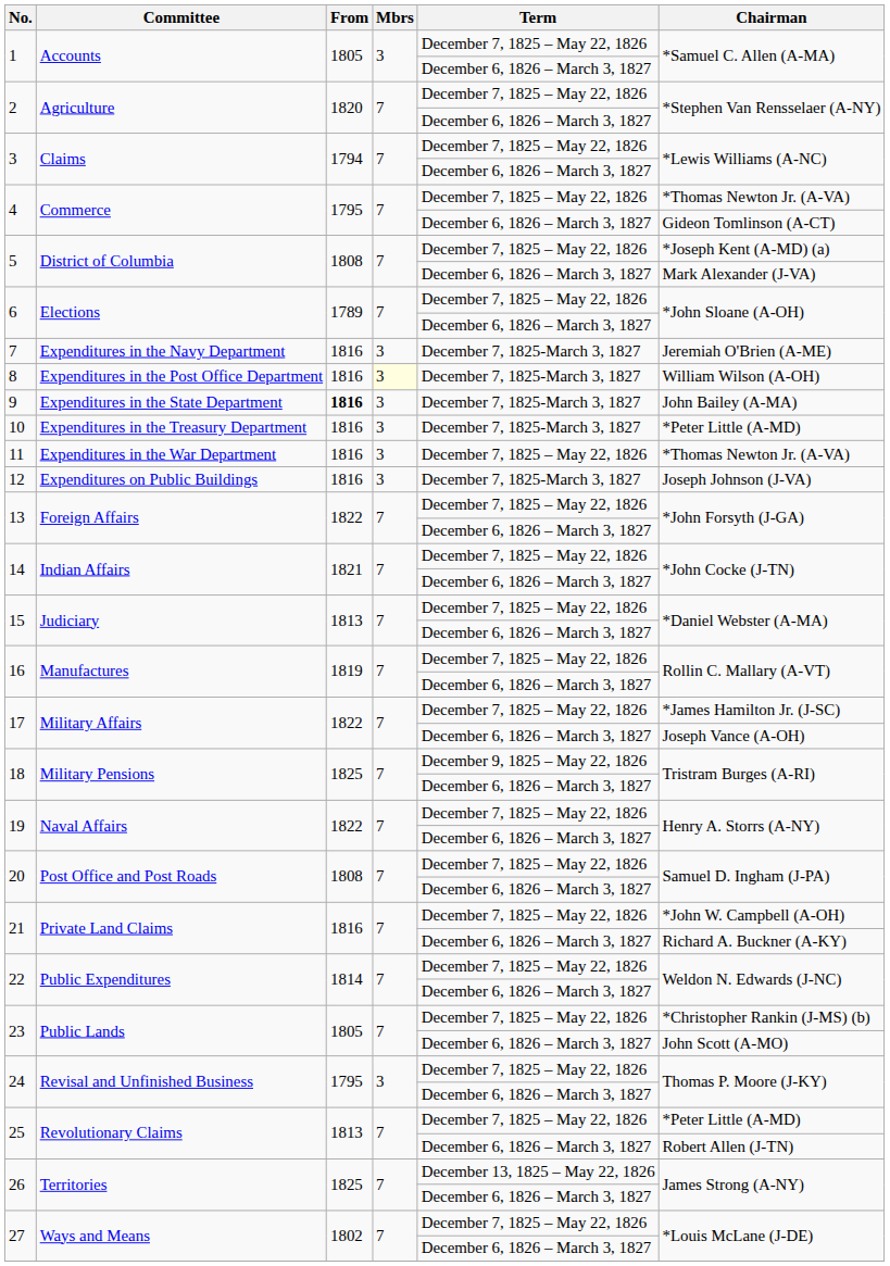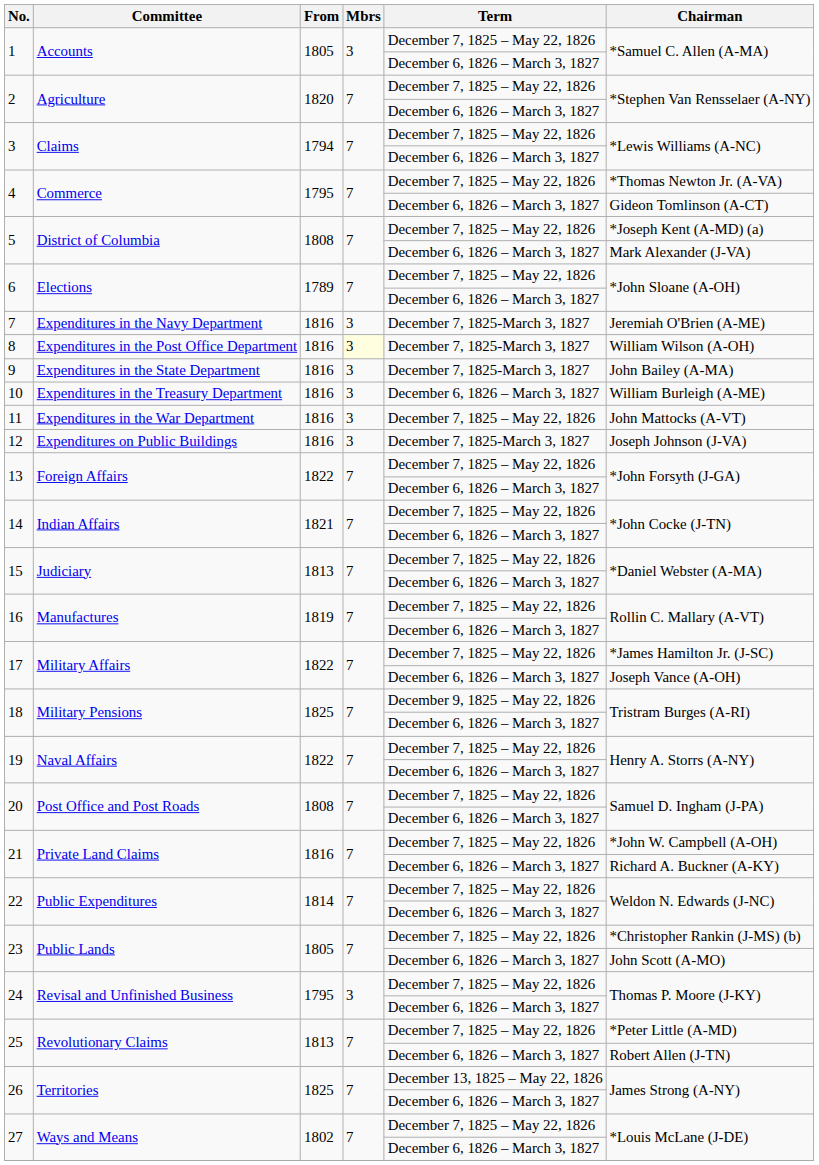9 | From: bold -> normal
10 | Term: December 7, 1825-March 3, 1827 -> December 6, 1826 – March 3, 1827
10 | Chairman: *Peter Little (A-MD) -> William Burleigh (A-ME)
11 | Chairman: *Thomas Newton Jr. (A-VA) -> John Mattocks (A-VT)
